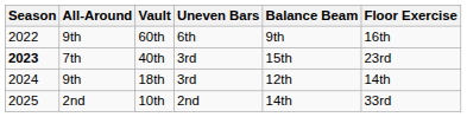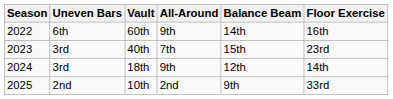columns swapped: All-Around <-> Uneven Bars
60th | Balance Beam: 9th -> 14th
40th | Season: bold -> normal
10th | Balance Beam: 14th -> 9th
